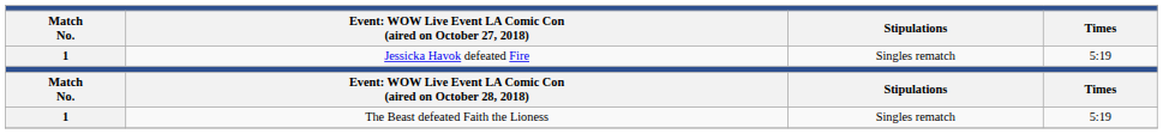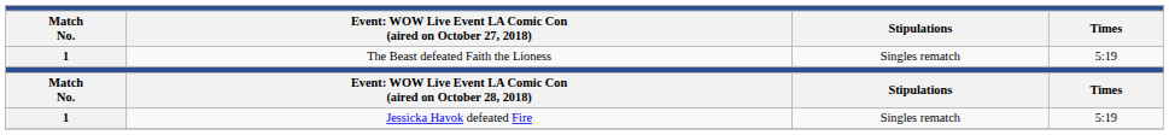rows swapped: The Beast defeated Faith the Lioness <-> Jessicka Havok defeated Fire
